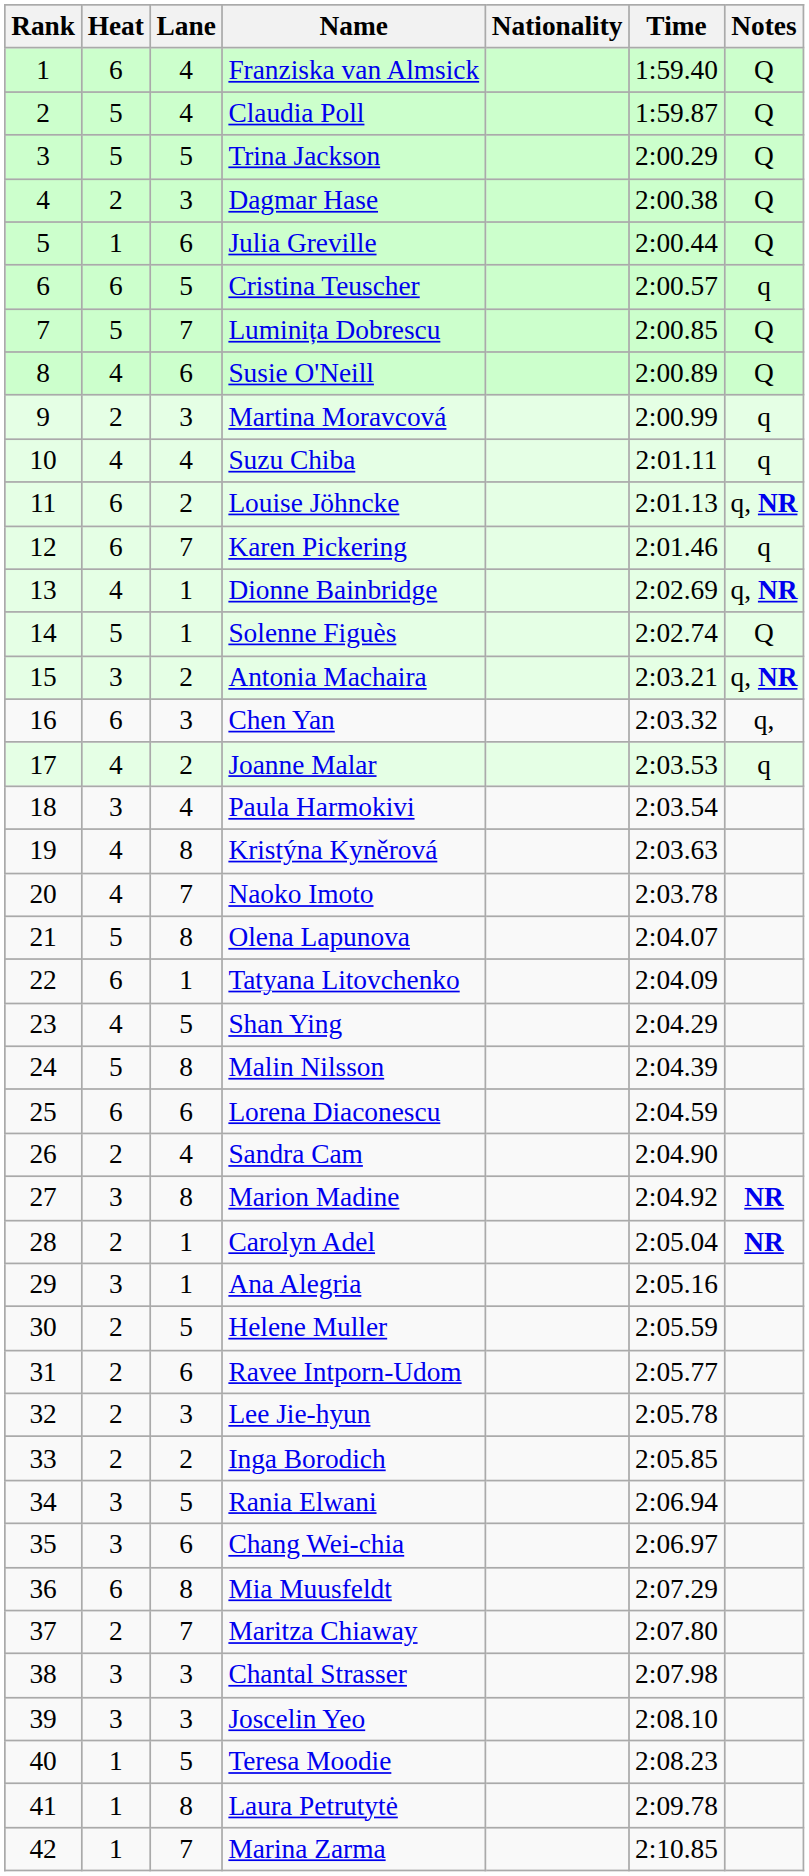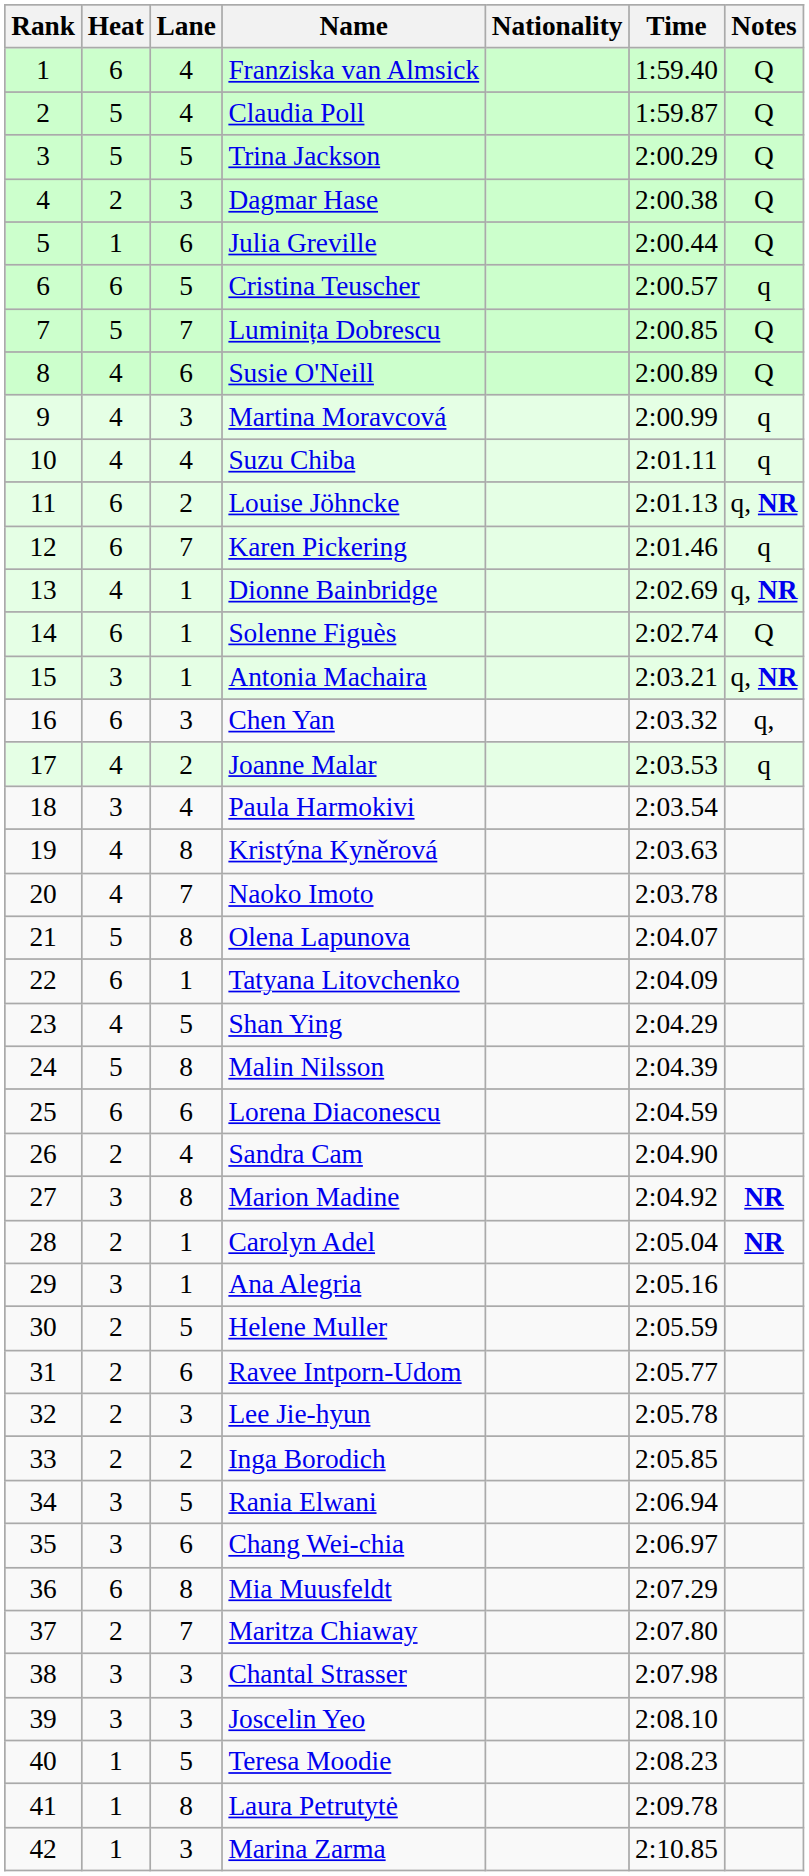Martina Moravcová | Heat: 2 -> 4
Solenne Figuès | Heat: 5 -> 6
Antonia Machaira | Lane: 2 -> 1
Marina Zarma | Lane: 7 -> 3
